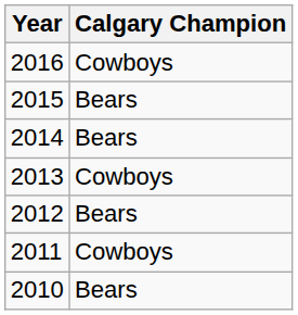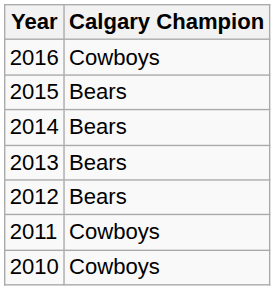2013 | Calgary Champion: Cowboys -> Bears
2010 | Calgary Champion: Bears -> Cowboys
